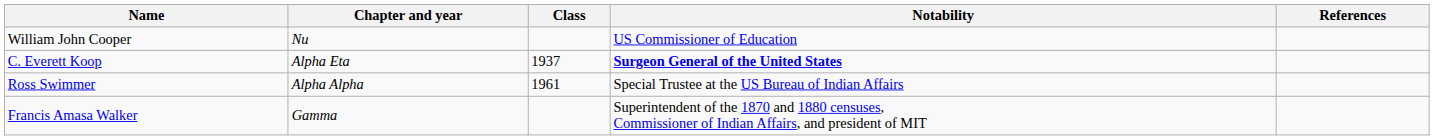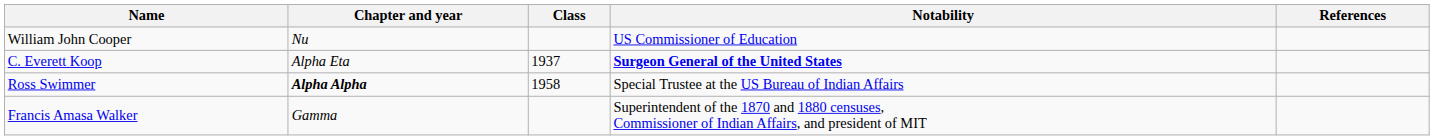Ross Swimmer | Chapter and year: normal -> bold
Ross Swimmer | Class: 1961 -> 1958
